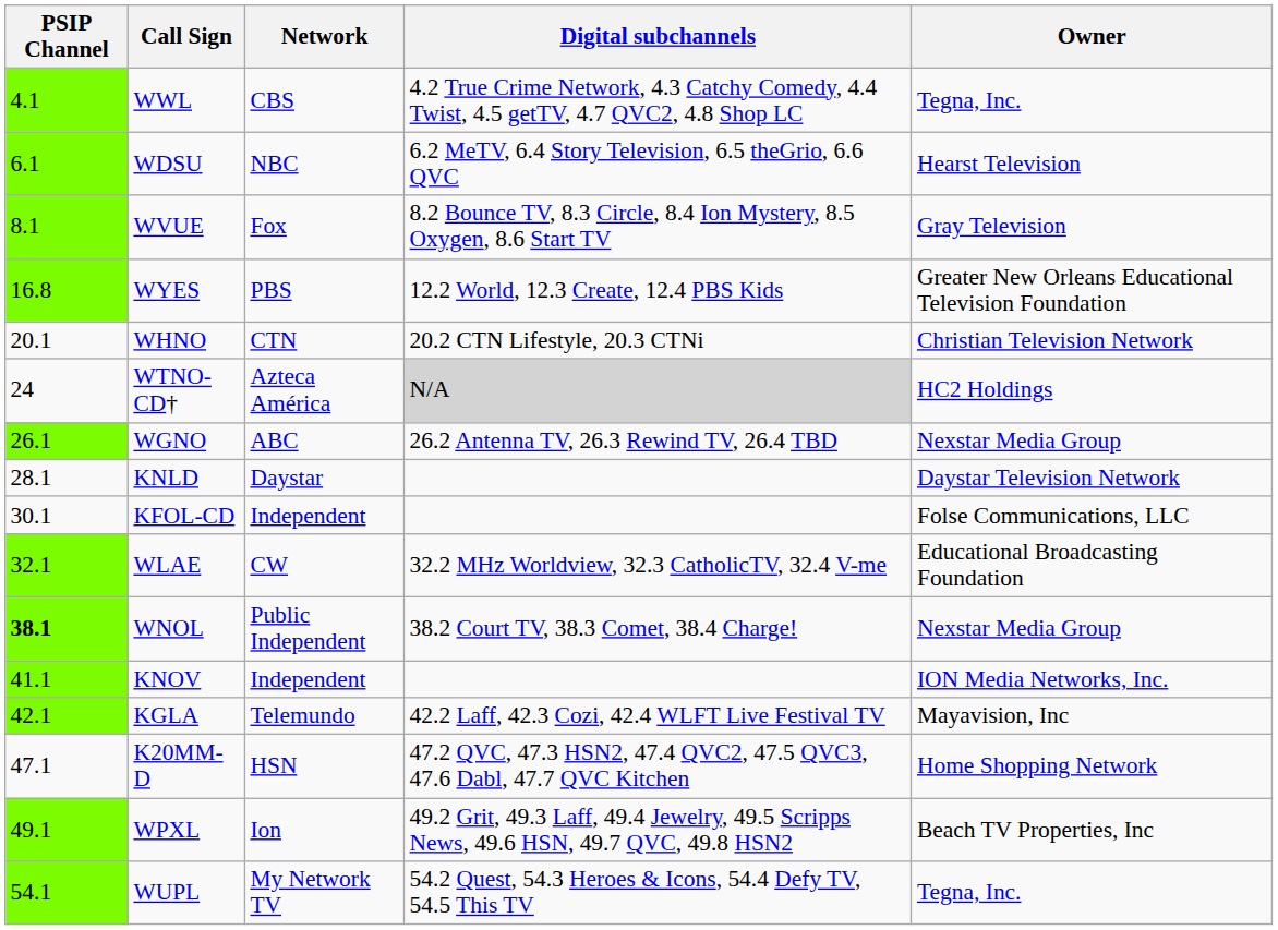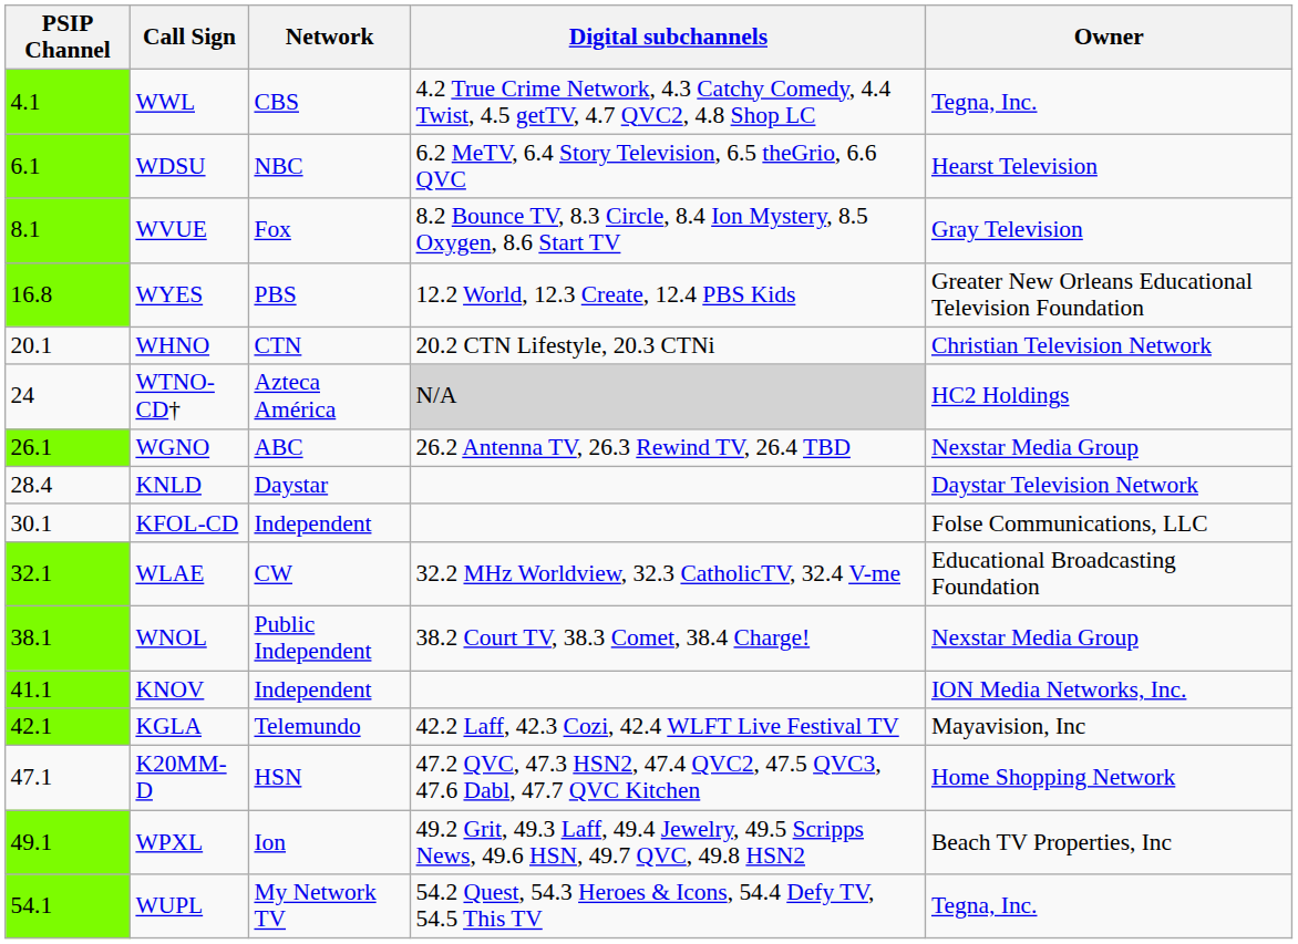KNLD | PSIP Channel: 28.1 -> 28.4
WNOL | PSIP Channel: bold -> normal
